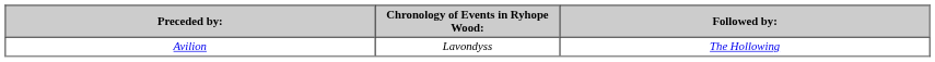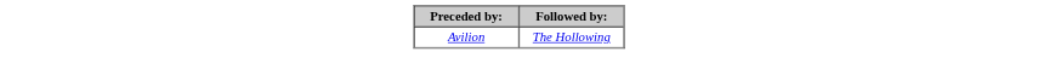- column: Chronology of Events in Ryhope Wood: | Lavondyss
